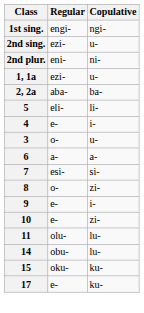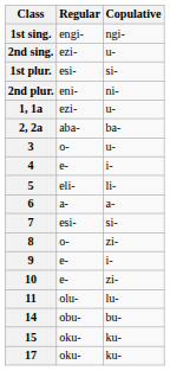+ row: 1st plur. | esi- | si-
rows swapped: 3 <-> 5
14 | Copulative: lu- -> bu-
17 | Regular: e- -> oku-
